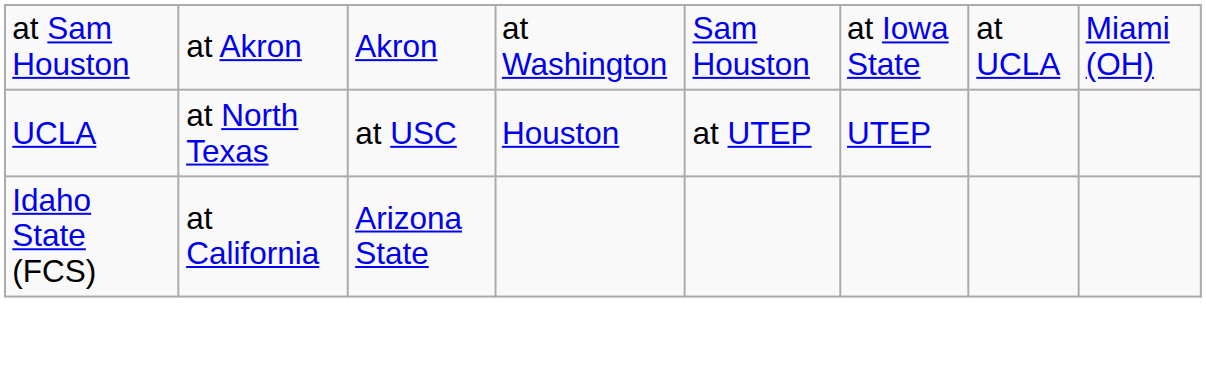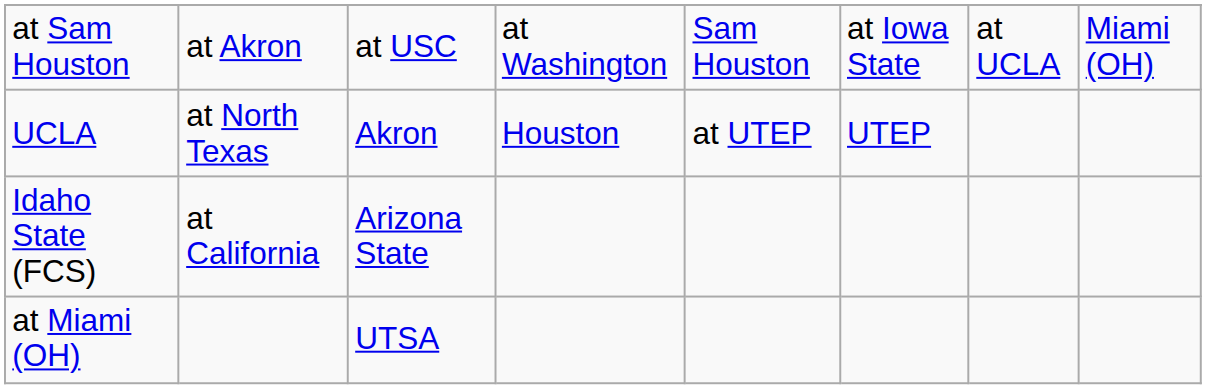at Sam Houston | column 3: Akron -> at USC
UCLA | column 3: at USC -> Akron
+ row: at Miami (OH) | UTSA
